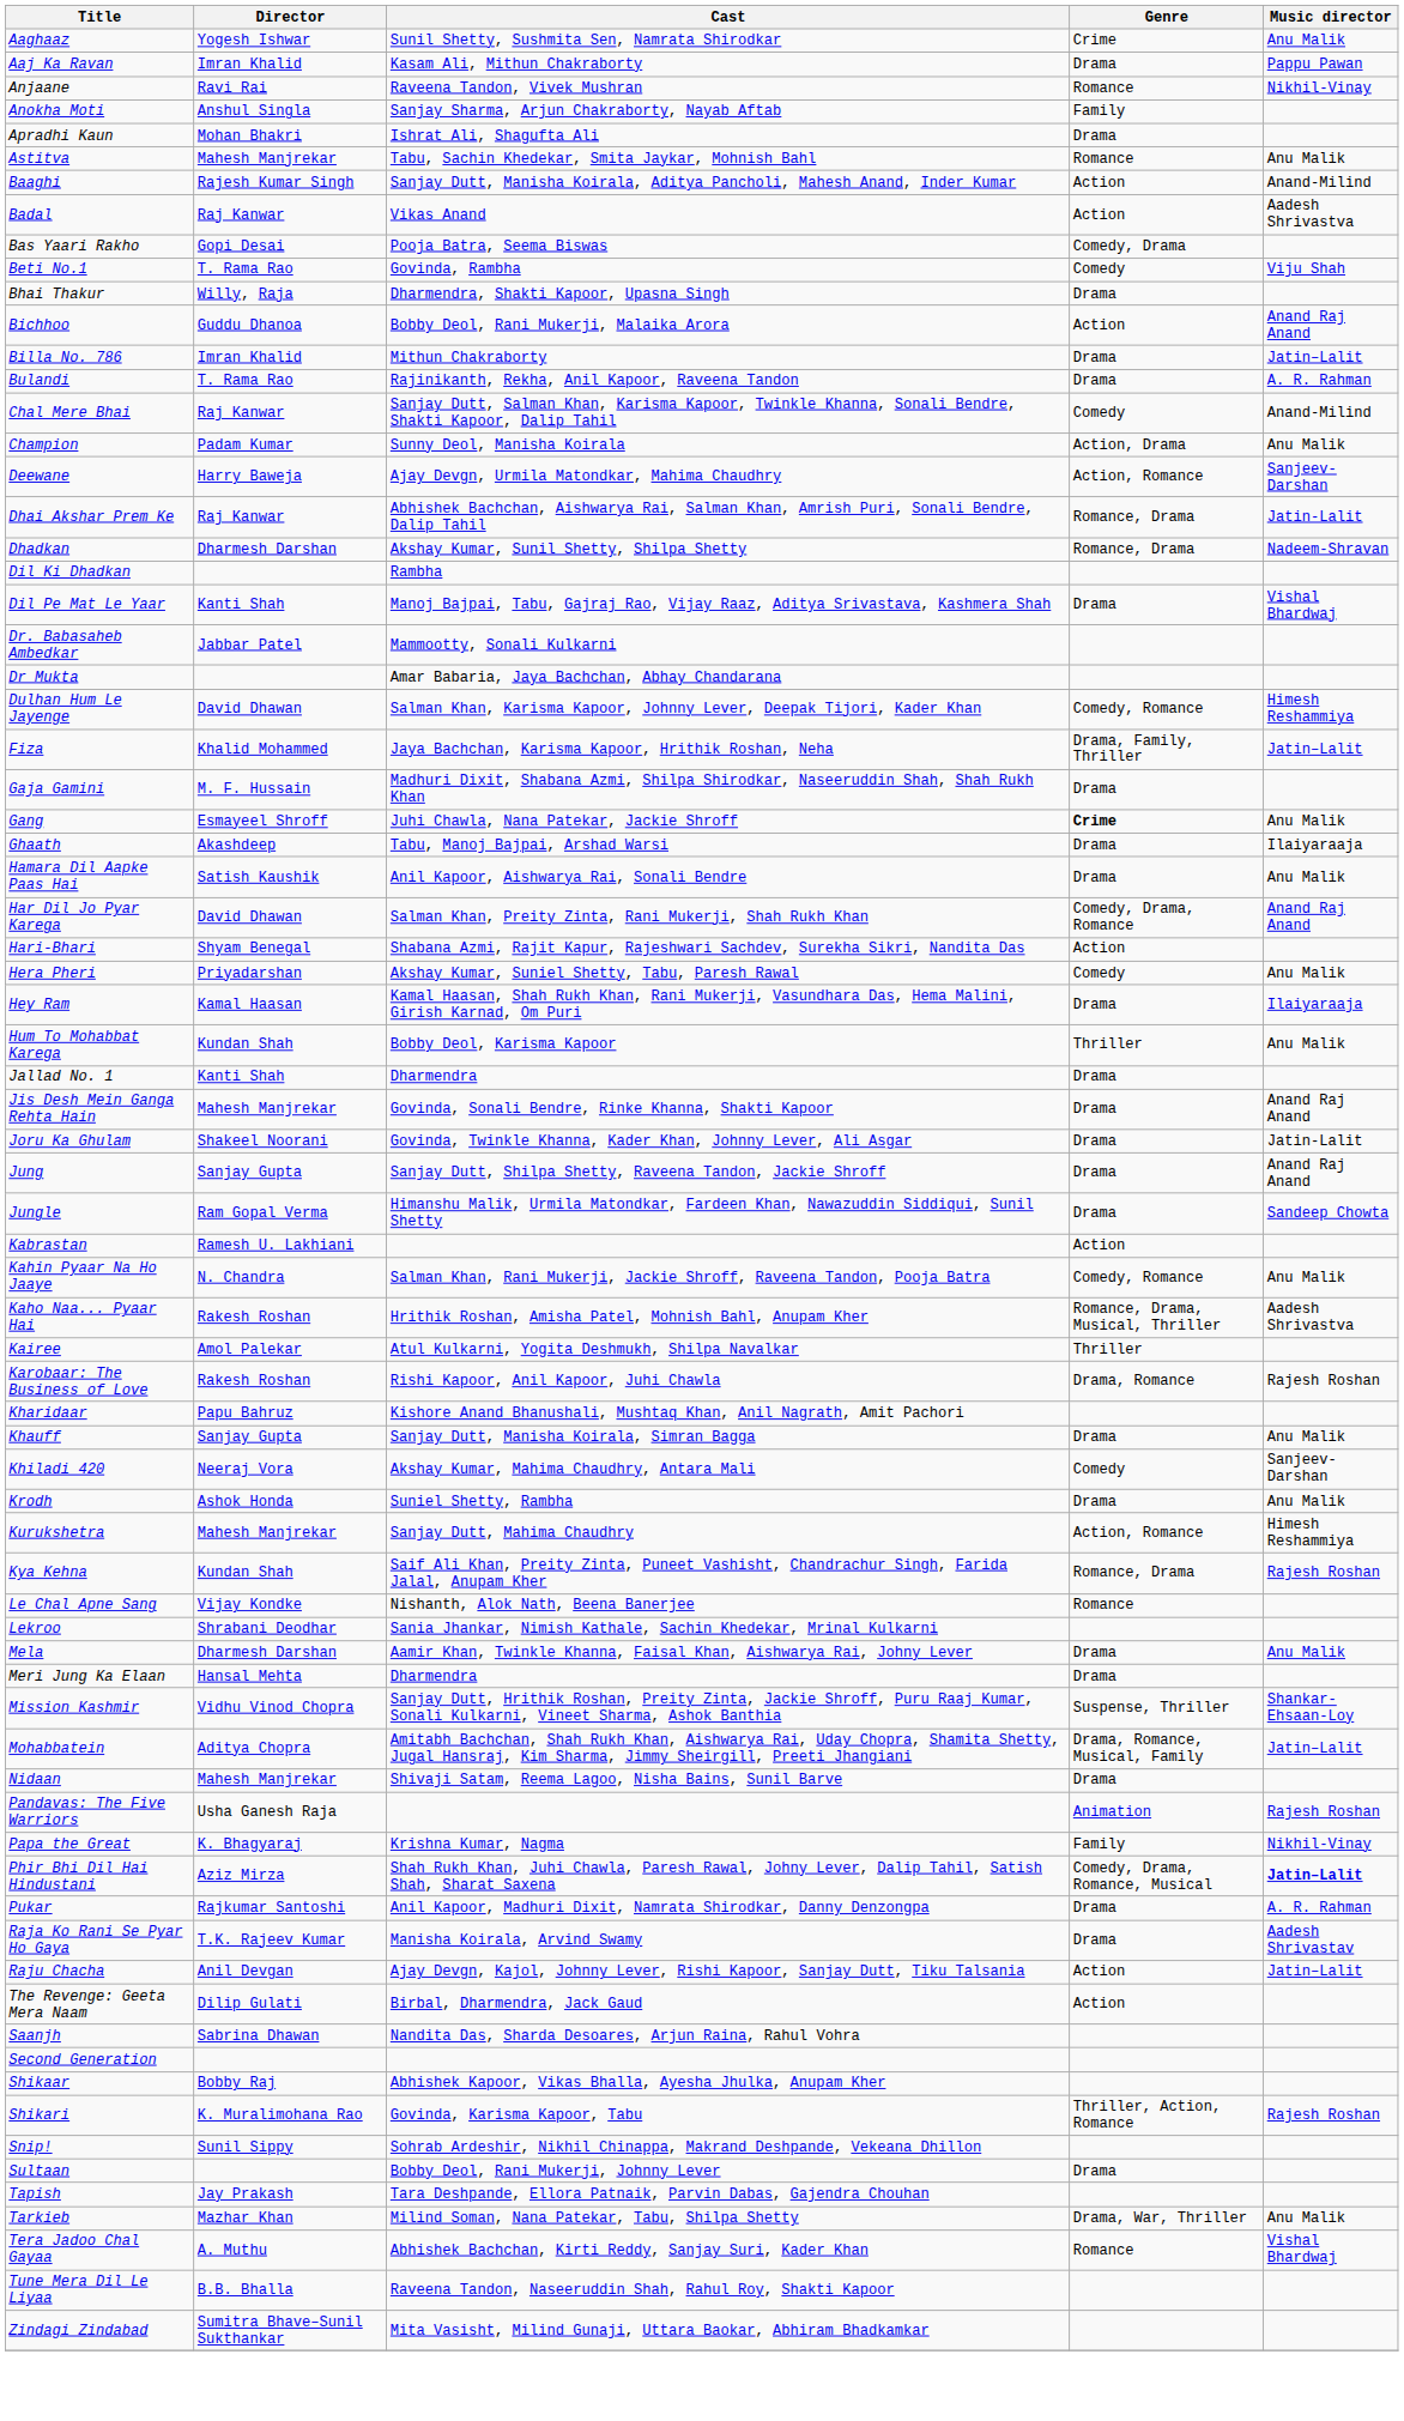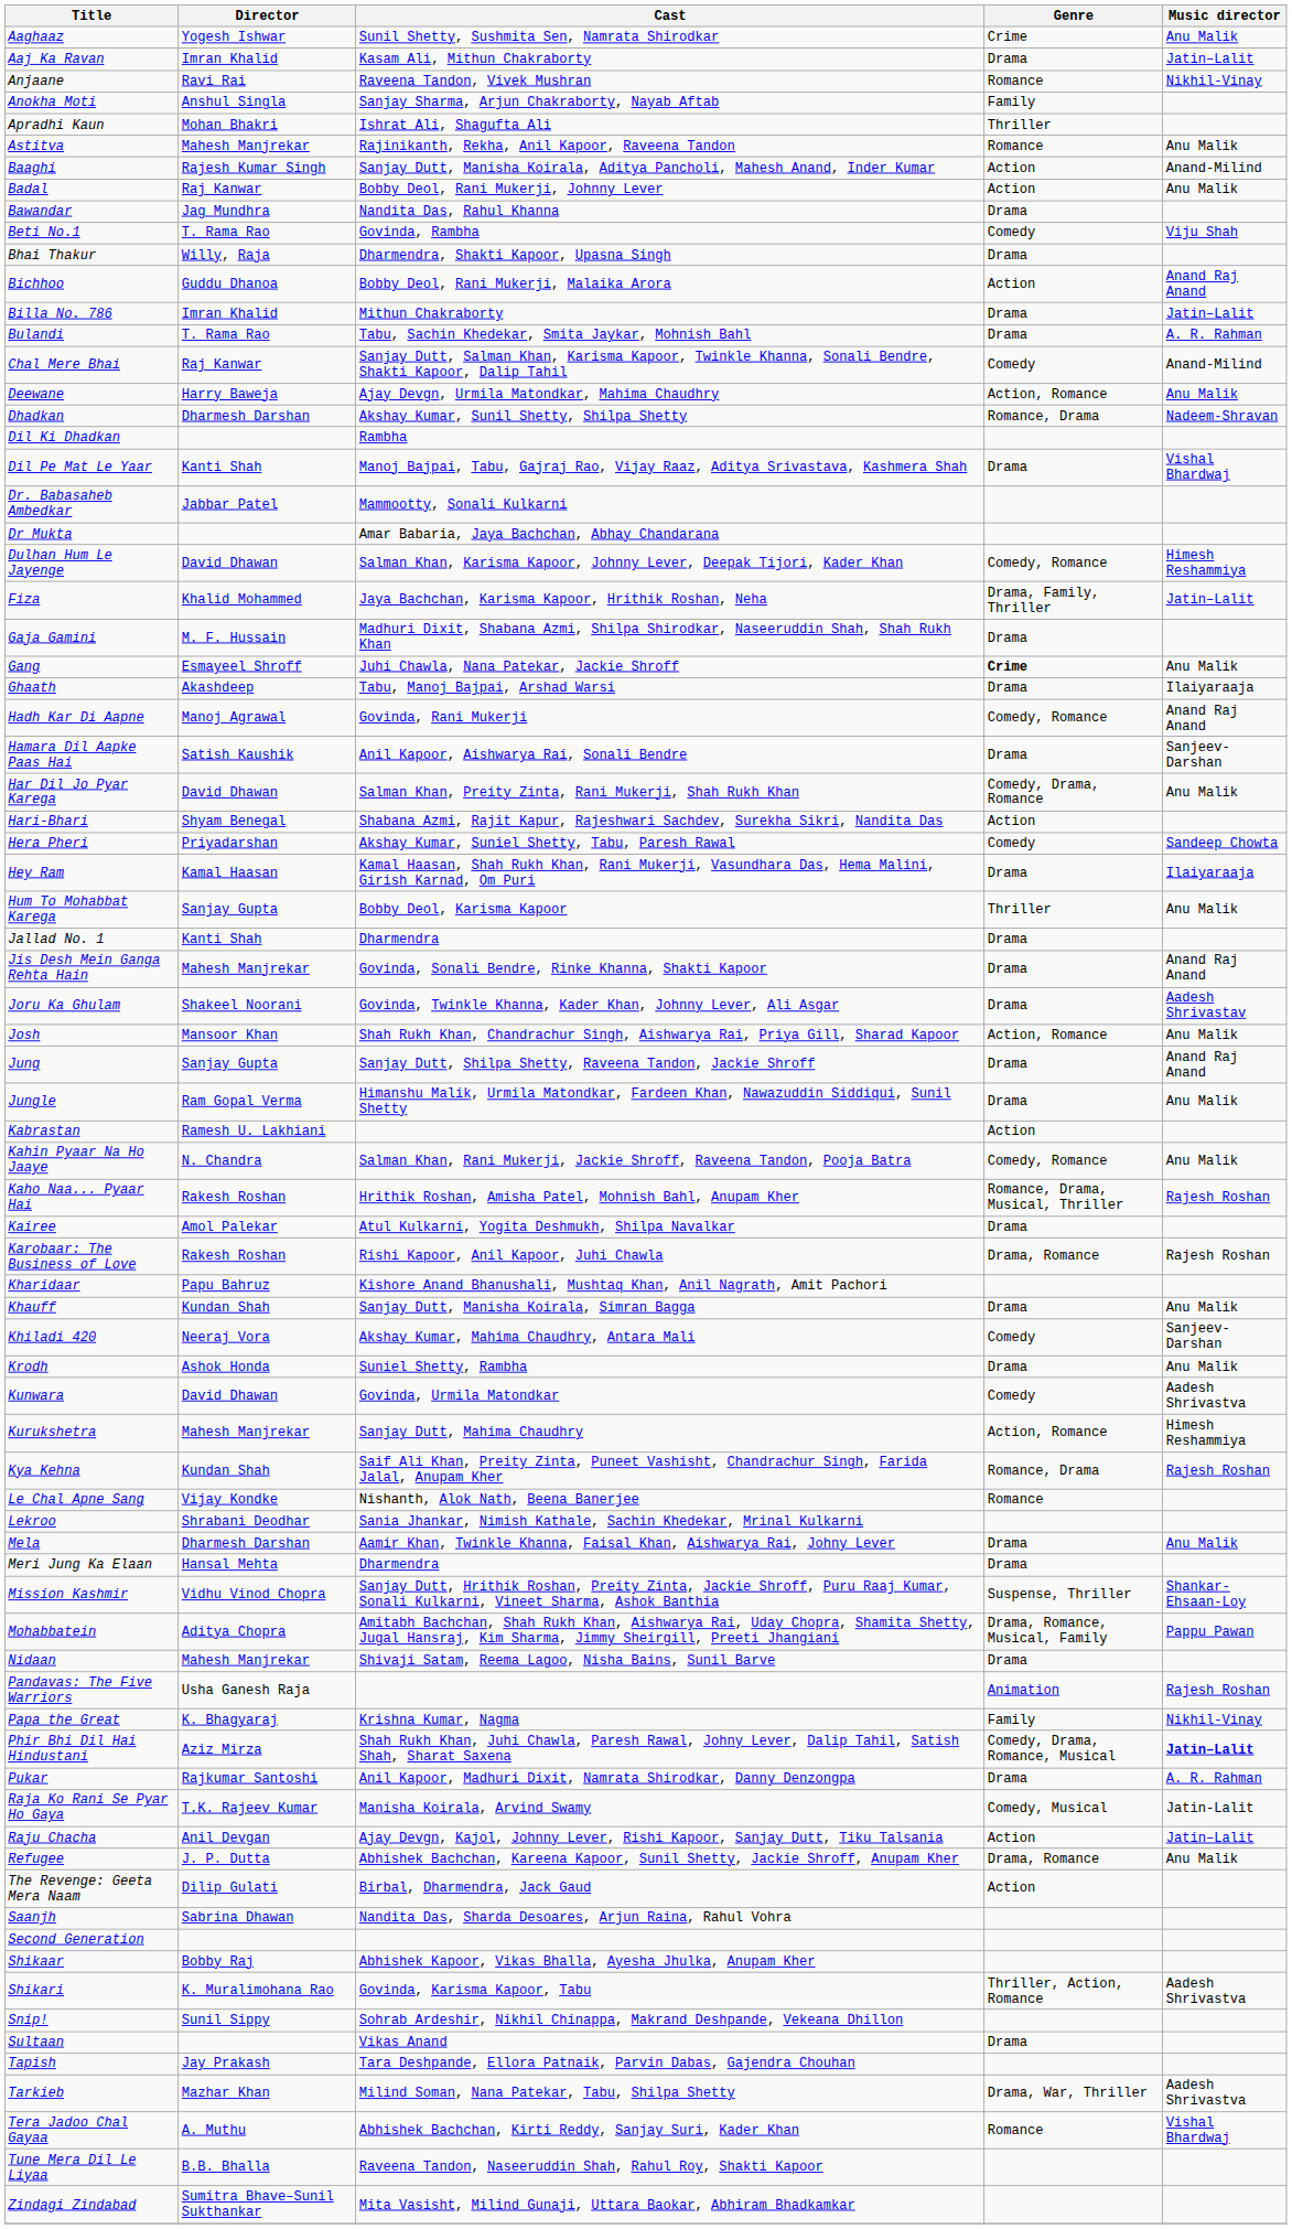Aaj Ka Ravan | Music director: Pappu Pawan -> Jatin–Lalit
Apradhi Kaun | Genre: Drama -> Thriller
Astitva | Cast: Tabu, Sachin Khedekar, Smita Jaykar, Mohnish Bahl -> Rajinikanth, Rekha, Anil Kapoor, Raveena Tandon
Badal | Cast: Vikas Anand -> Bobby Deol, Rani Mukerji, Johnny Lever
Badal | Music director: Aadesh Shrivastva -> Anu Malik
- row: Bas Yaari Rakho | Gopi Desai | Pooja Batra, Seema Biswas | Comedy, Drama
+ row: Bawandar | Jag Mundhra | Nandita Das, Rahul Khanna | Drama
Bulandi | Cast: Rajinikanth, Rekha, Anil Kapoor, Raveena Tandon -> Tabu, Sachin Khedekar, Smita Jaykar, Mohnish Bahl
- row: Champion | Padam Kumar | Sunny Deol, Manisha Koirala | Action, Drama | Anu Malik
Deewane | Music director: Sanjeev-Darshan -> Anu Malik
- row: Dhai Akshar Prem Ke | Raj Kanwar | Abhishek Bachchan, Aishwarya Rai, Salman Khan, Amrish Puri, Sonali Bendre, Dalip Tahil | Romance, Drama | Jatin-Lalit
+ row: Hadh Kar Di Aapne | Manoj Agrawal | Govinda, Rani Mukerji | Comedy, Romance | Anand Raj Anand
Hamara Dil Aapke Paas Hai | Music director: Anu Malik -> Sanjeev-Darshan
Har Dil Jo Pyar Karega | Music director: Anand Raj Anand -> Anu Malik
Hera Pheri | Music director: Anu Malik -> Sandeep Chowta
Hum To Mohabbat Karega | Director: Kundan Shah -> Sanjay Gupta
Joru Ka Ghulam | Music director: Jatin-Lalit -> Aadesh Shrivastav
+ row: Josh | Mansoor Khan | Shah Rukh Khan, Chandrachur Singh, Aishwarya Rai, Priya Gill, Sharad Kapoor | Action, Romance | Anu Malik
Jungle | Music director: Sandeep Chowta -> Anu Malik
Kaho Naa... Pyaar Hai | Music director: Aadesh Shrivastva -> Rajesh Roshan
Kairee | Genre: Thriller -> Drama
Khauff | Director: Sanjay Gupta -> Kundan Shah
+ row: Kunwara | David Dhawan | Govinda, Urmila Matondkar | Comedy | Aadesh Shrivastva
Mohabbatein | Music director: Jatin–Lalit -> Pappu Pawan
Raja Ko Rani Se Pyar Ho Gaya | Genre: Drama -> Comedy, Musical
Raja Ko Rani Se Pyar Ho Gaya | Music director: Aadesh Shrivastav -> Jatin-Lalit
+ row: Refugee | J. P. Dutta | Abhishek Bachchan, Kareena Kapoor, Sunil Shetty, Jackie Shroff, Anupam Kher | Drama, Romance | Anu Malik
Shikari | Music director: Rajesh Roshan -> Aadesh Shrivastva
Sultaan | Cast: Bobby Deol, Rani Mukerji, Johnny Lever -> Vikas Anand
Tarkieb | Music director: Anu Malik -> Aadesh Shrivastva
